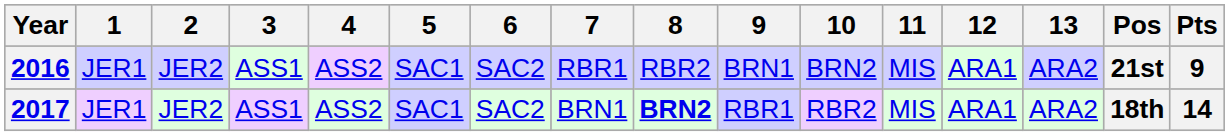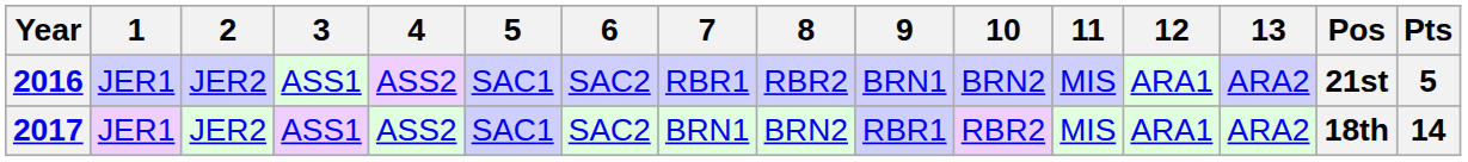2016 | Pts: 9 -> 5
2017 | 8: bold -> normal
